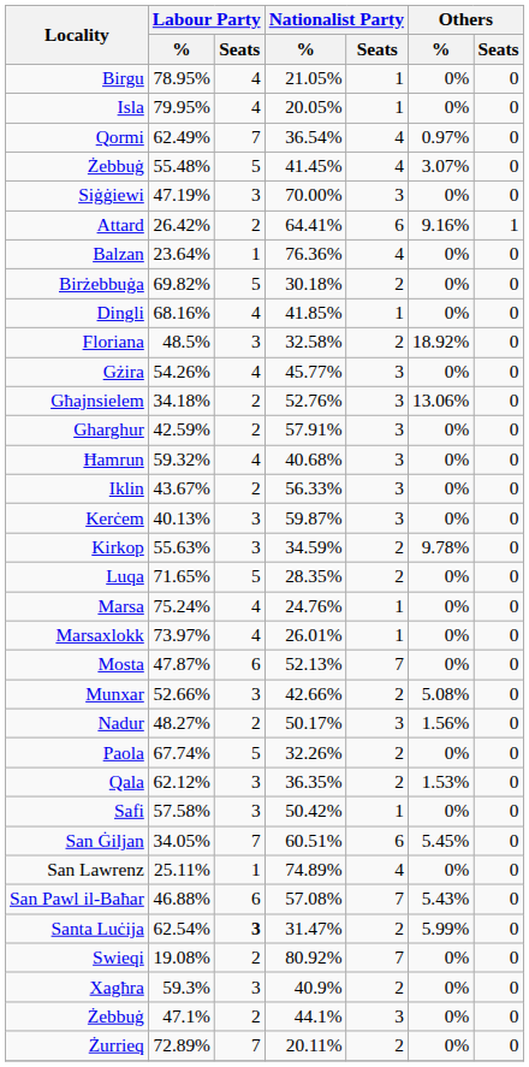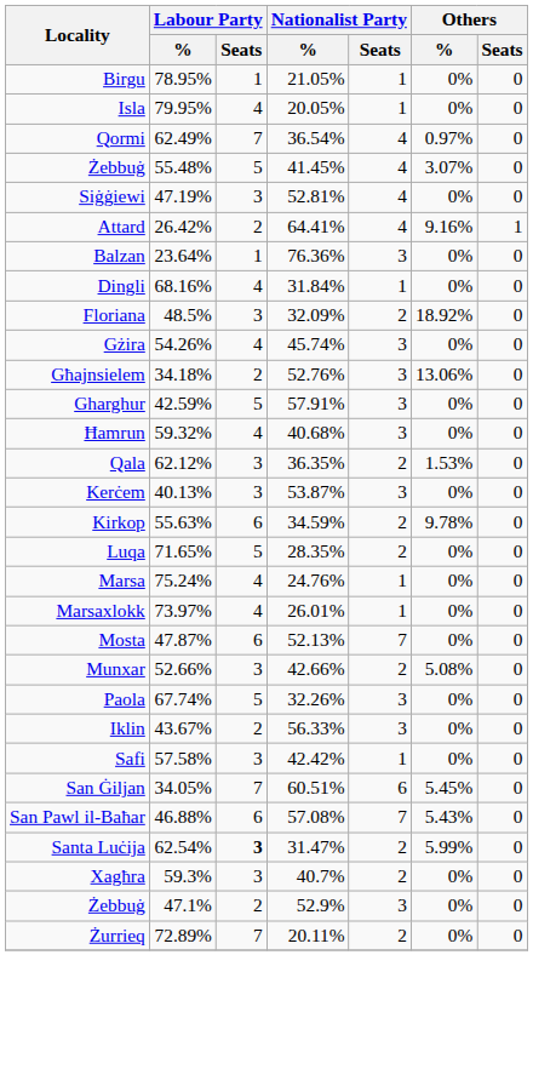Birgu | Labour Party / Seats: 4 -> 1
Siġġiewi | Nationalist Party / %: 70.00% -> 52.81%
Siġġiewi | Nationalist Party / Seats: 3 -> 4
Attard | Nationalist Party / Seats: 6 -> 4
Balzan | Nationalist Party / Seats: 4 -> 3
- row: Birżebbuġa | 69.82% | 5 | 30.18% | 2 | 0% | 0
Dingli | Nationalist Party / %: 41.85% -> 31.84%
Floriana | Nationalist Party / %: 32.58% -> 32.09%
Gżira | Nationalist Party / %: 45.77% -> 45.74%
Gharghur | Labour Party / Seats: 2 -> 5
rows swapped: Iklin <-> Qala
Kerċem | Nationalist Party / %: 59.87% -> 53.87%
Kirkop | Labour Party / Seats: 3 -> 6
- row: Nadur | 48.27% | 2 | 50.17% | 3 | 1.56% | 0
Paola | Nationalist Party / Seats: 2 -> 3
Safi | Nationalist Party / %: 50.42% -> 42.42%
- row: San Lawrenz | 25.11% | 1 | 74.89% | 4 | 0% | 0
- row: Swieqi | 19.08% | 2 | 80.92% | 7 | 0% | 0
Xagħra | Nationalist Party / %: 40.9% -> 40.7%
Żebbuġ / 47.1% | Nationalist Party / %: 44.1% -> 52.9%
